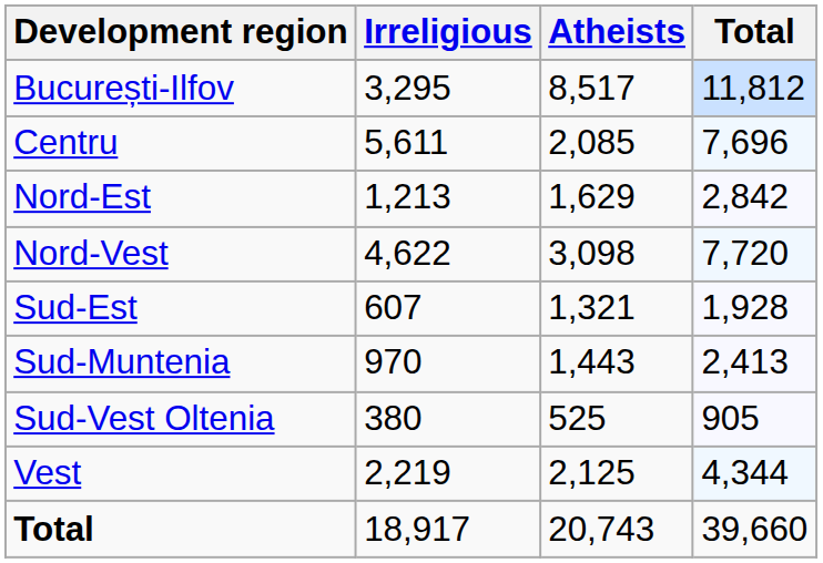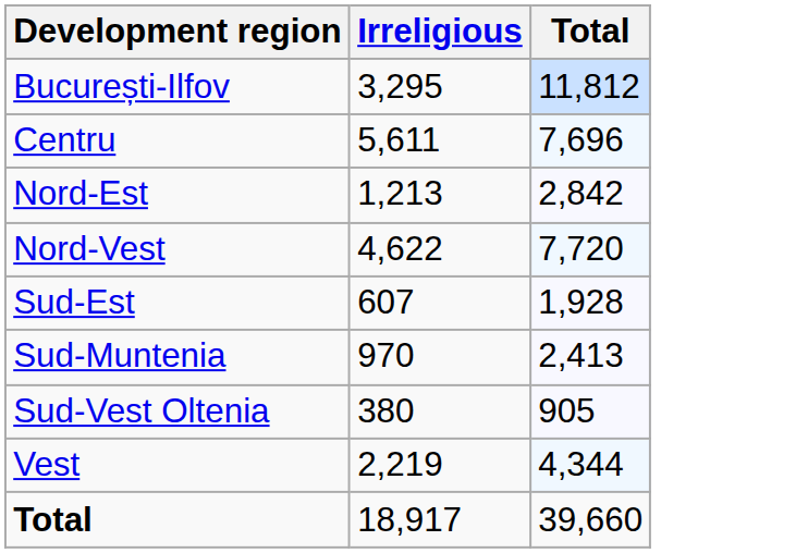- column: Atheists | 8,517 | 2,085 | 1,629 | 3,098 | 1,321 | 1,443 | 525 | 2,125 | 20,743
